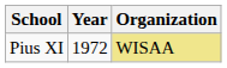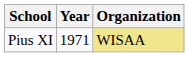Pius XI | Year: 1972 -> 1971
